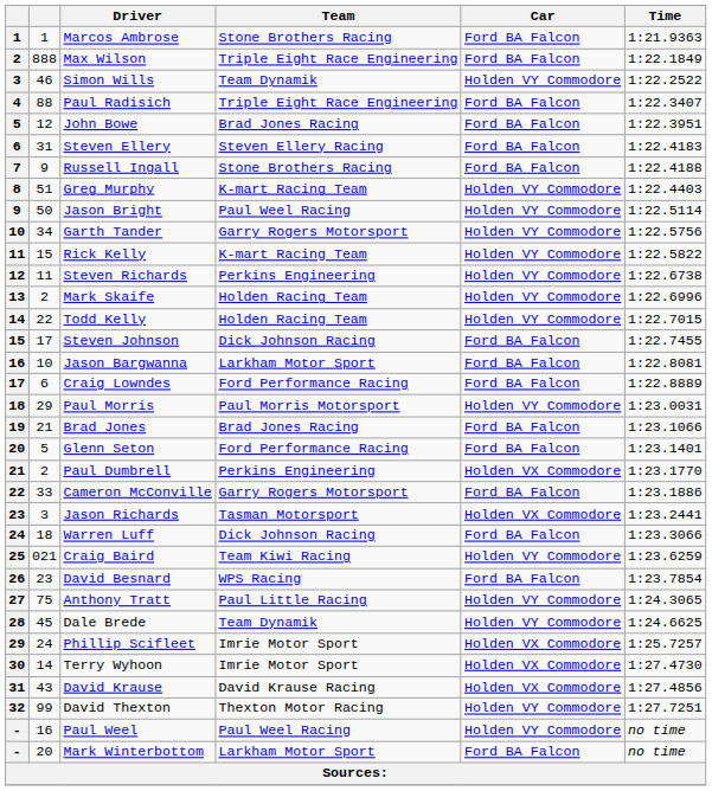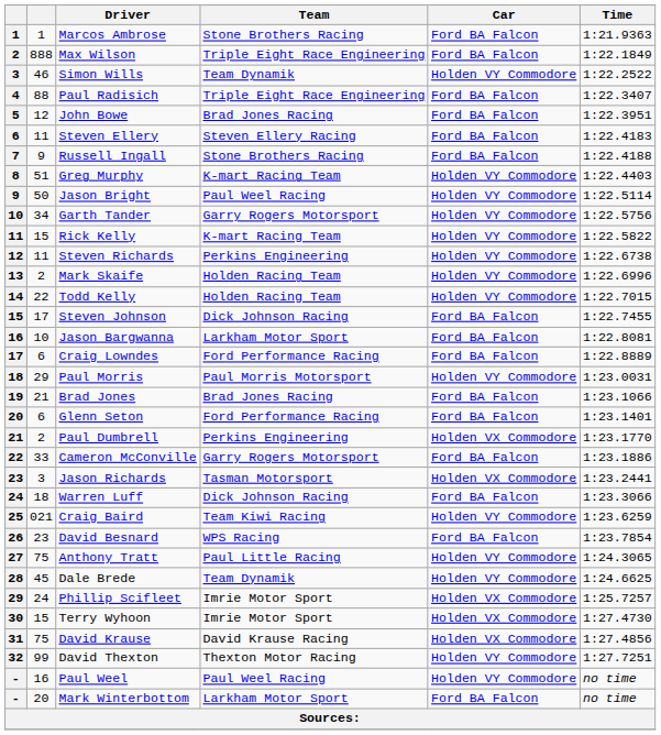Steven Ellery | column 2: 31 -> 11
Glenn Seton | column 2: 5 -> 6
Terry Wyhoon | column 2: 14 -> 15
David Krause | column 2: 43 -> 75
